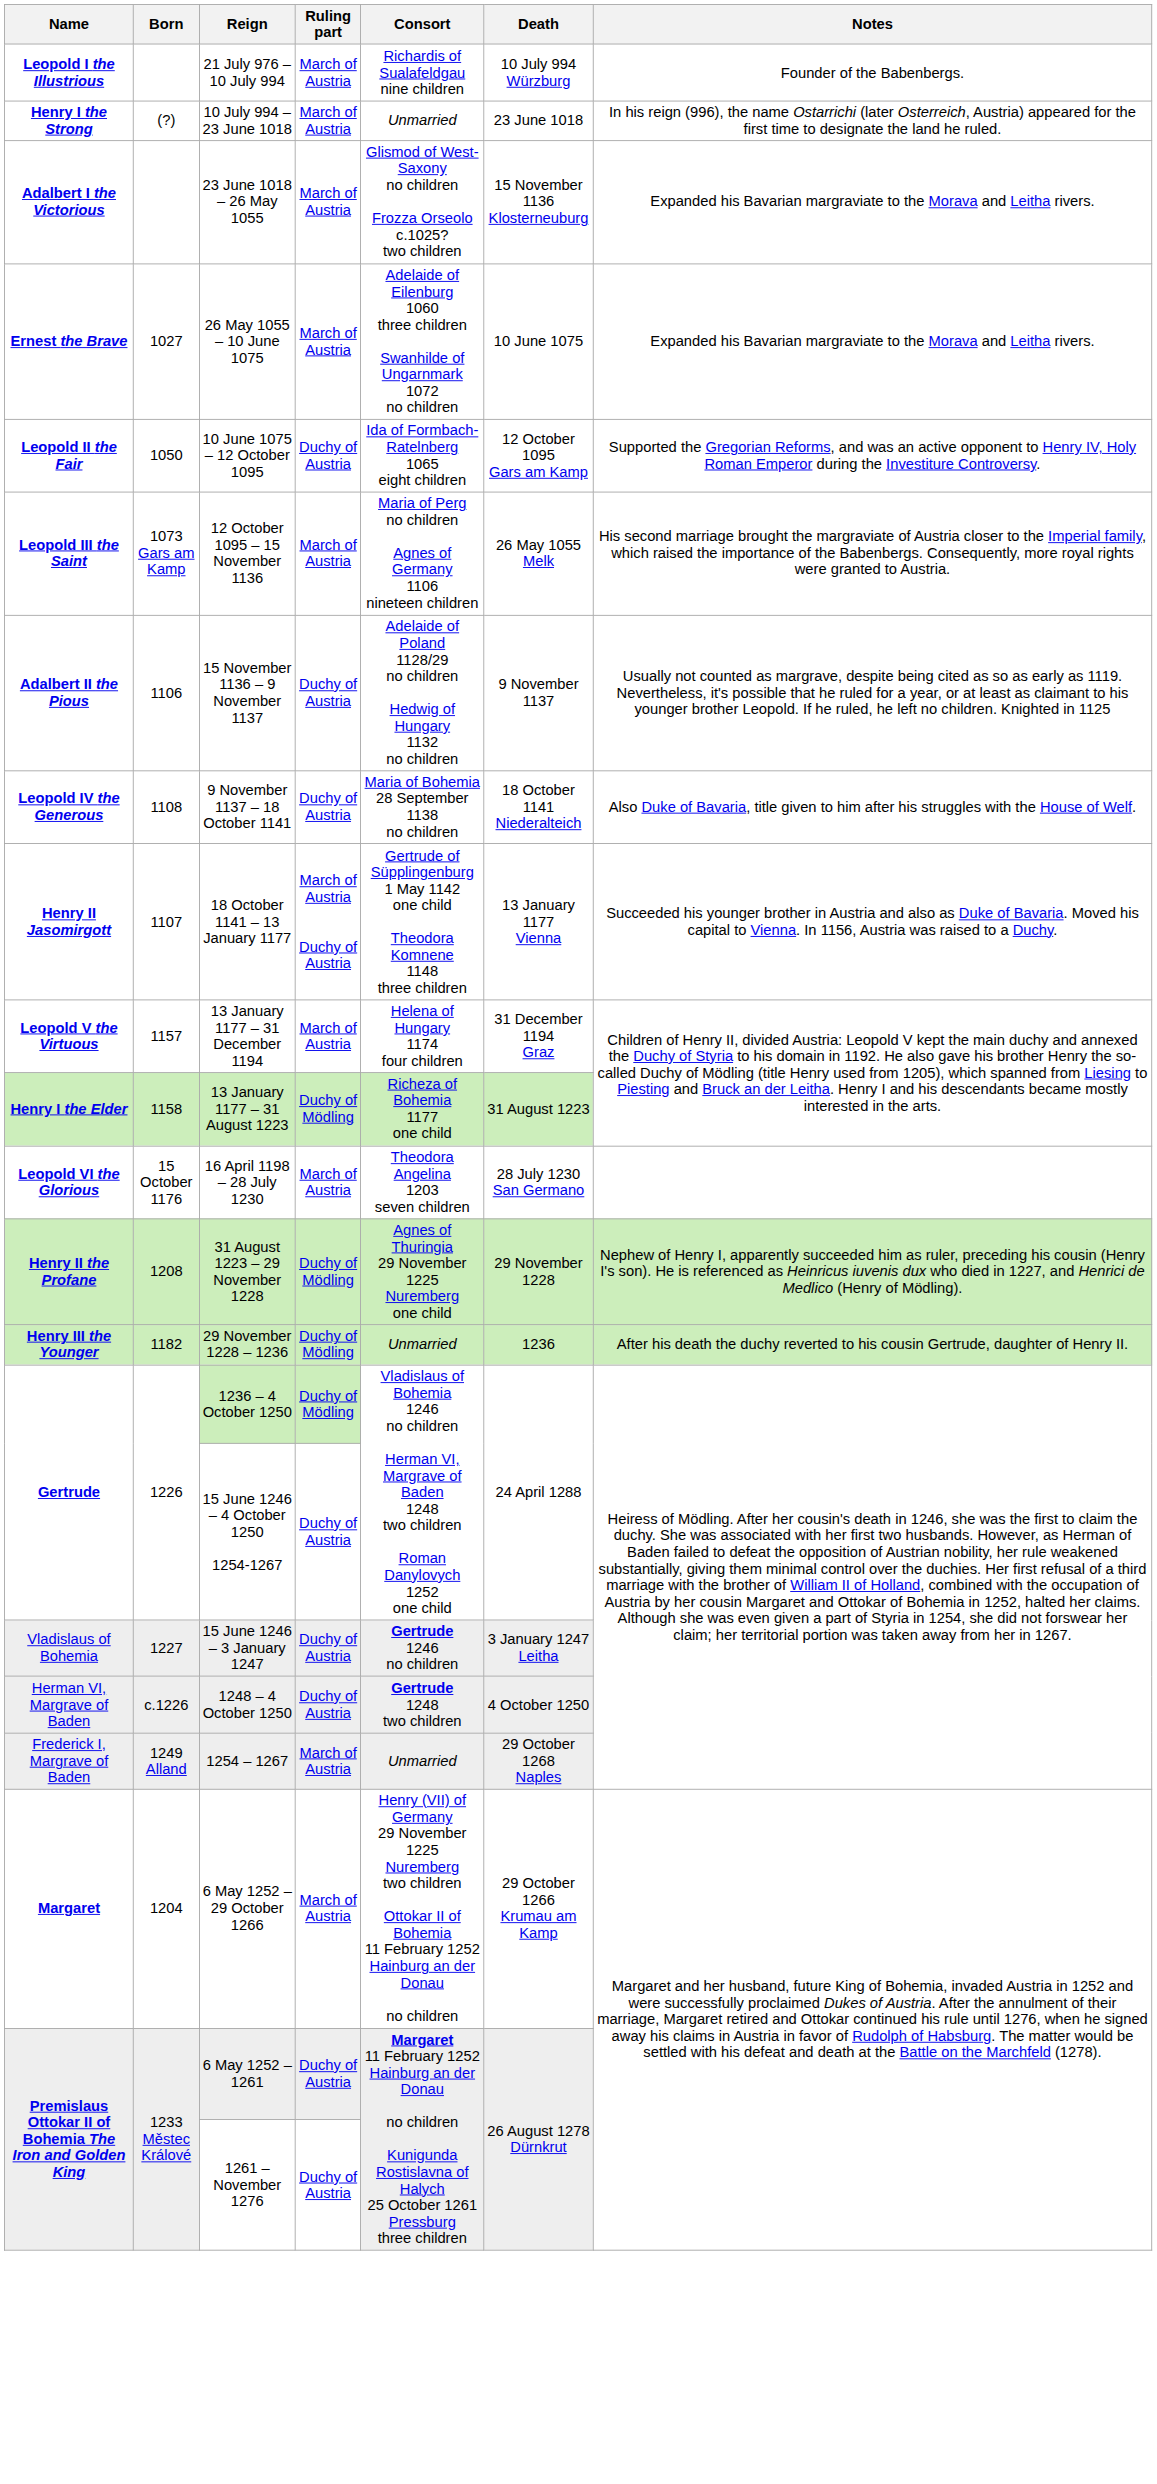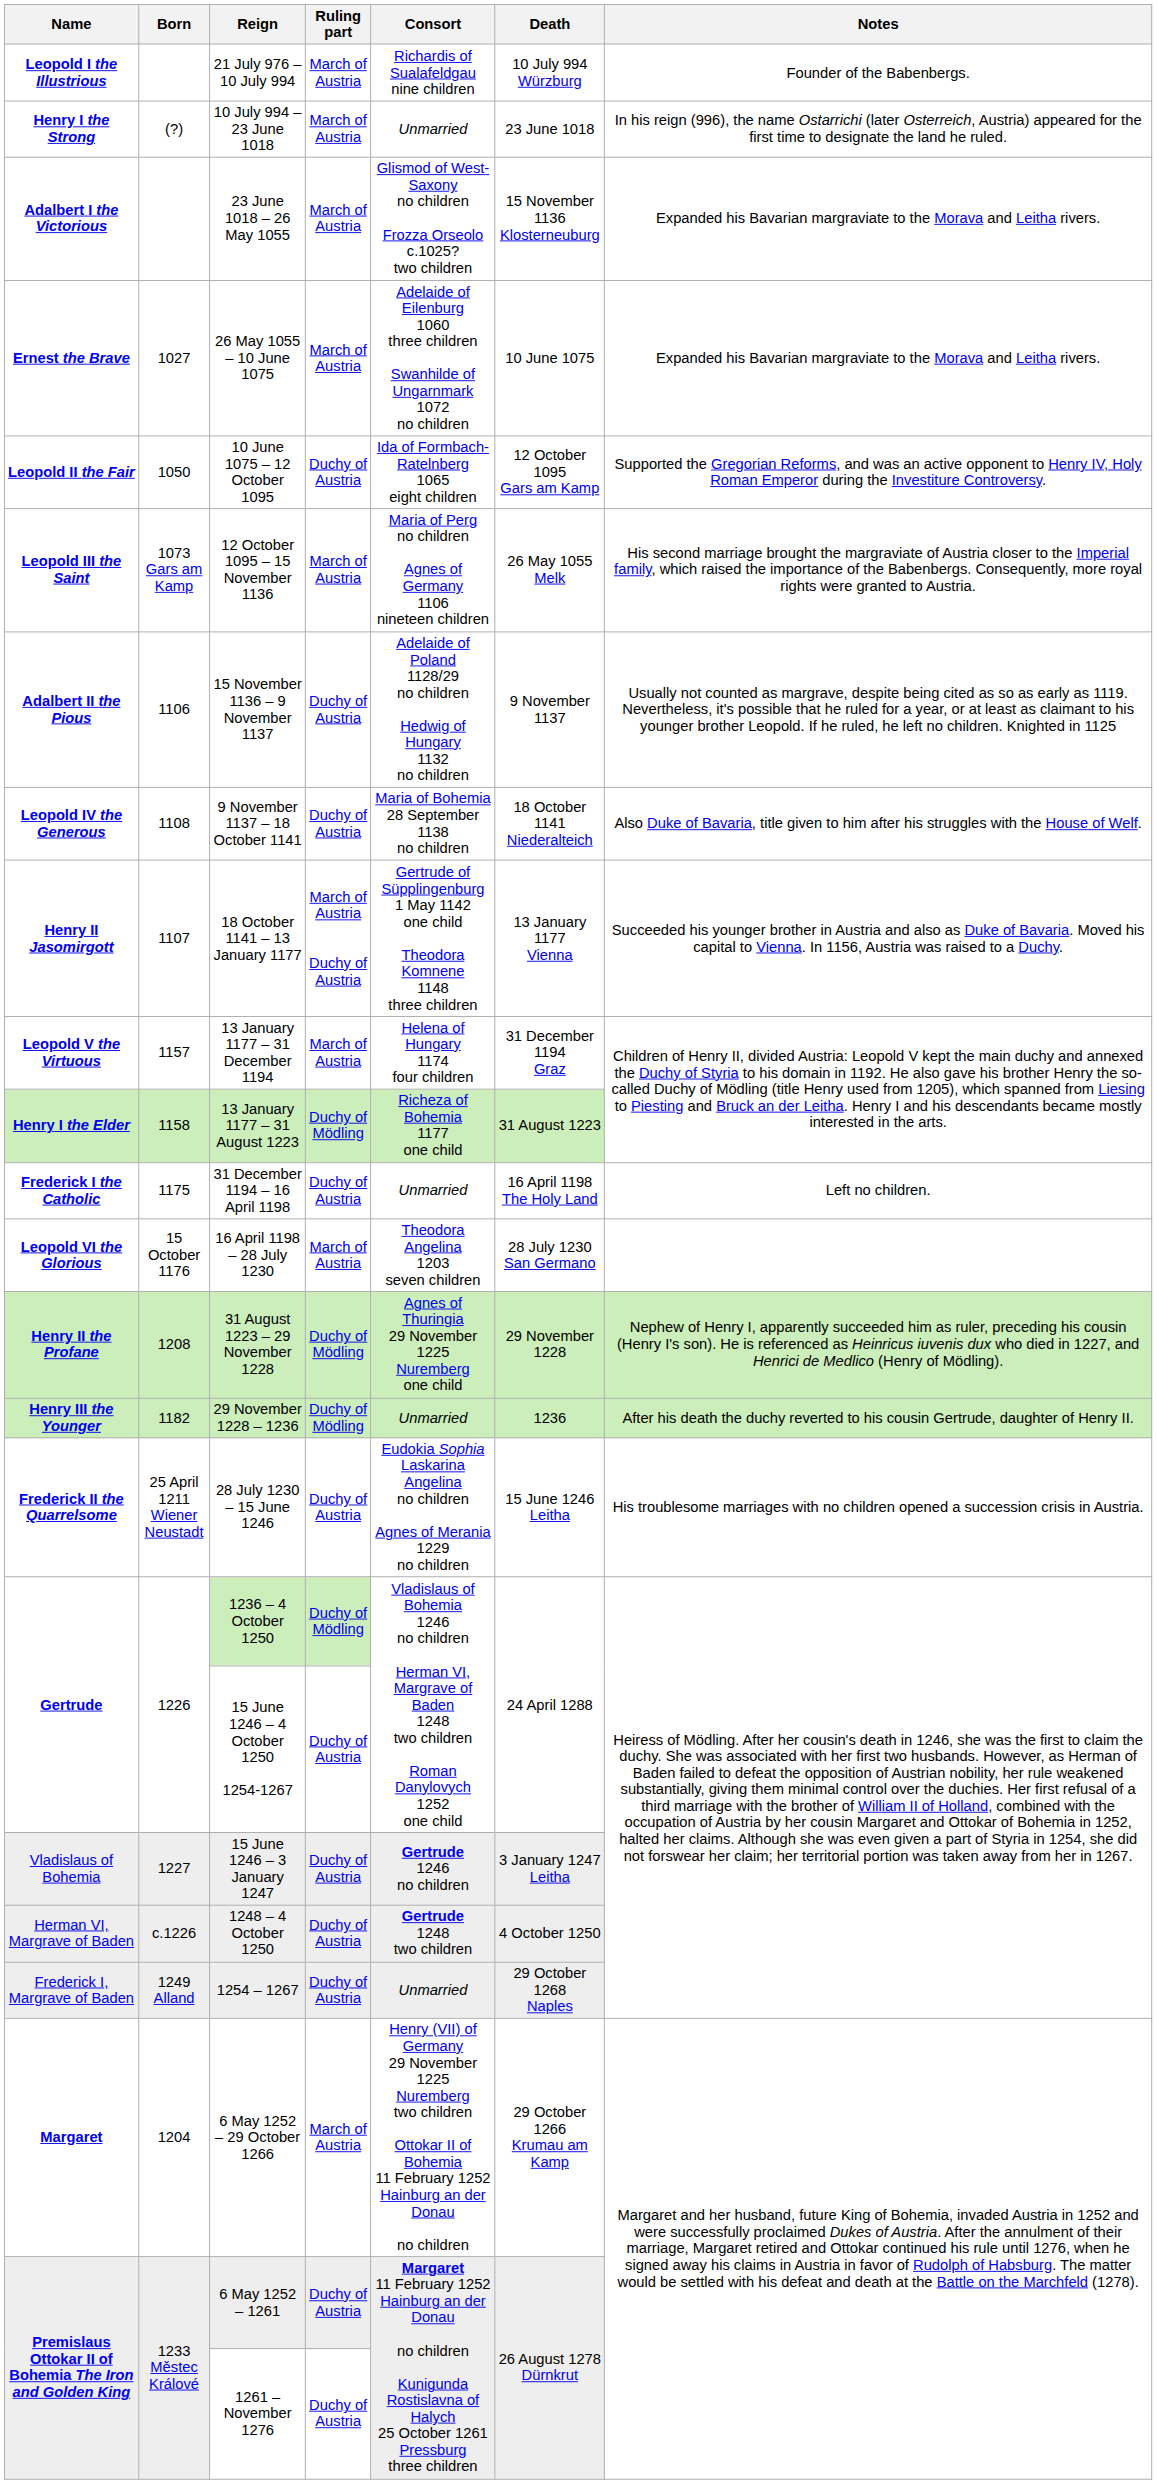+ row: Frederick I the Catholic | 1175 | 31 December 1194 – 16 April 1198 | Duchy of Austria | Unmarried | 16 April 1198 The Holy Land | Left no children.
+ row: Frederick II the Quarrelsome | 25 April 1211 Wiener Neustadt | 28 July 1230 – 15 June 1246 | Duchy of Austria | Eudokia Sophia Laskarina Angelina no children Agnes of Merania 1229 no children | 15 June 1246 Leitha | His troublesome marriages with no children opened a succession crisis in Austria.
1254 – 1267 | Ruling part: March of Austria -> Duchy of Austria
